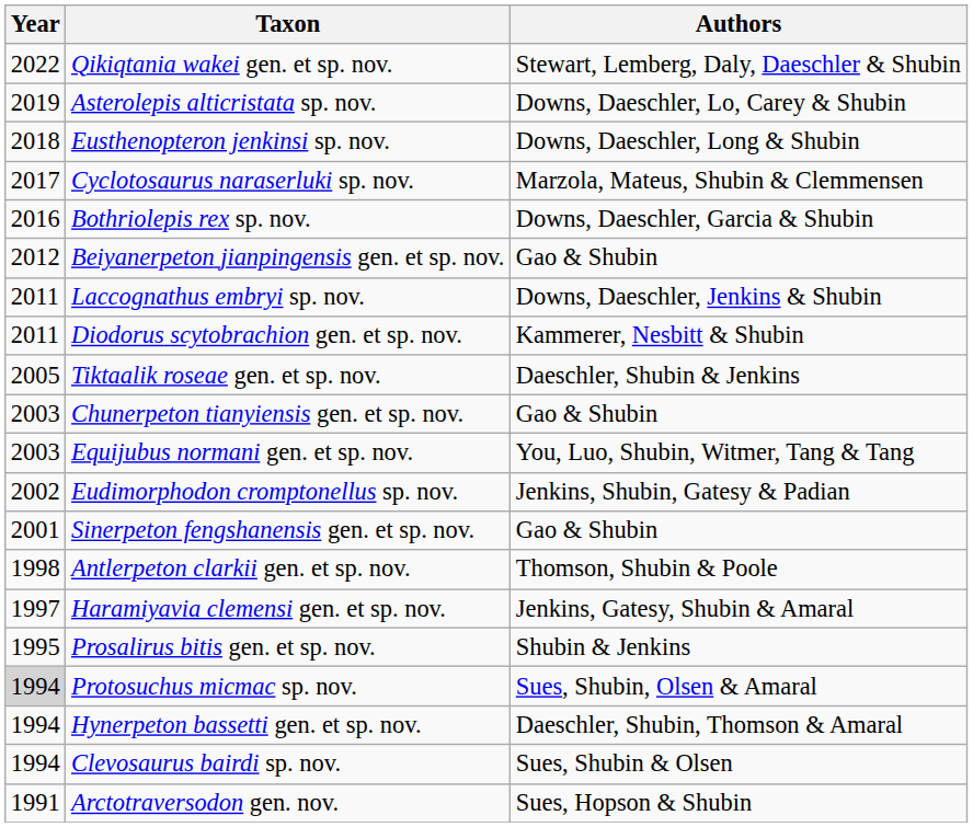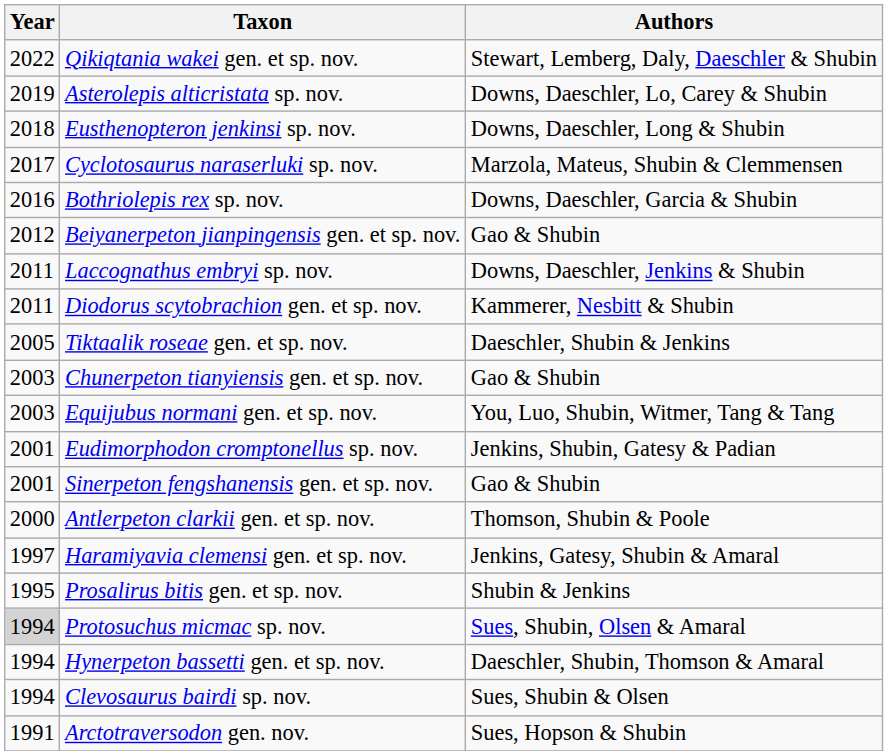Eudimorphodon cromptonellus sp. nov. | Year: 2002 -> 2001
Antlerpeton clarkii gen. et sp. nov. | Year: 1998 -> 2000
